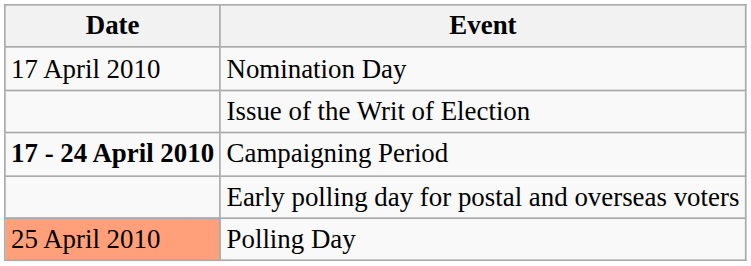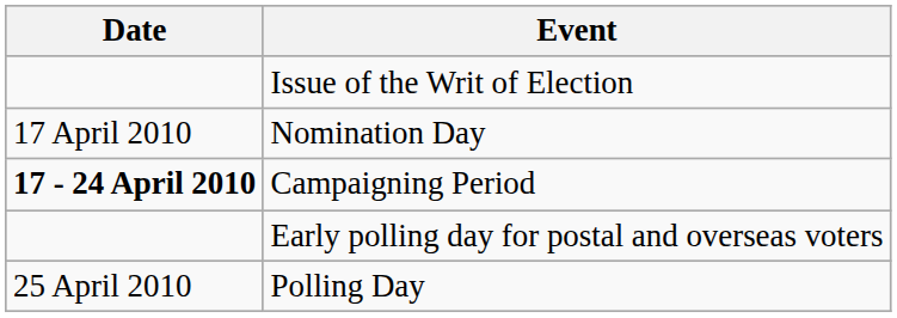rows swapped: Issue of the Writ of Election <-> Nomination Day
Polling Day | Date: lightsalmon background -> no background
